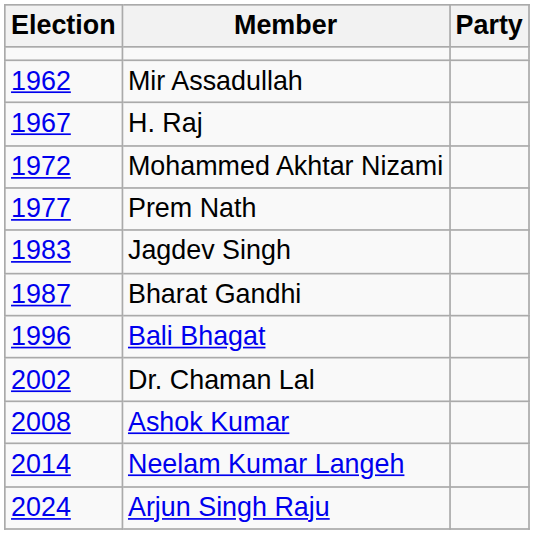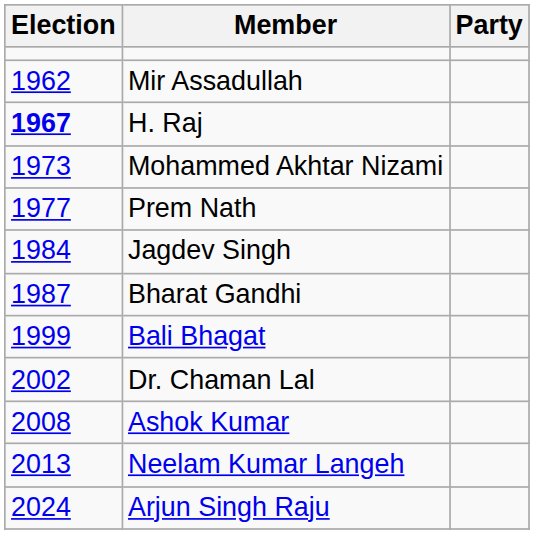H. Raj | Election: normal -> bold
Mohammed Akhtar Nizami | Election: 1972 -> 1973
Jagdev Singh | Election: 1983 -> 1984
Bali Bhagat | Election: 1996 -> 1999
Neelam Kumar Langeh | Election: 2014 -> 2013
